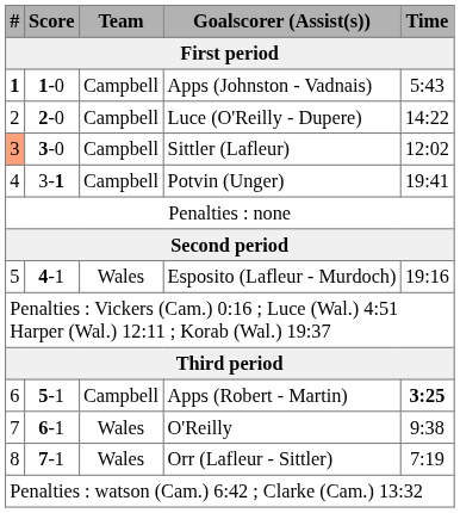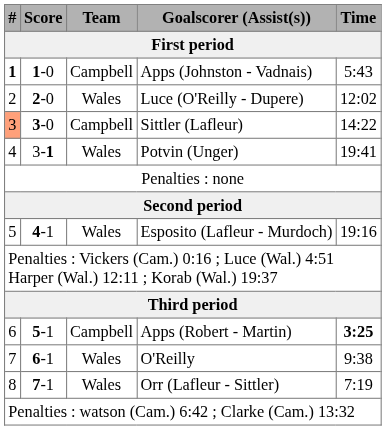Luce (O'Reilly - Dupere) | Team: Campbell -> Wales
Luce (O'Reilly - Dupere) | Time: 14:22 -> 12:02
Sittler (Lafleur) | Time: 12:02 -> 14:22
Potvin (Unger) | Team: Campbell -> Wales
